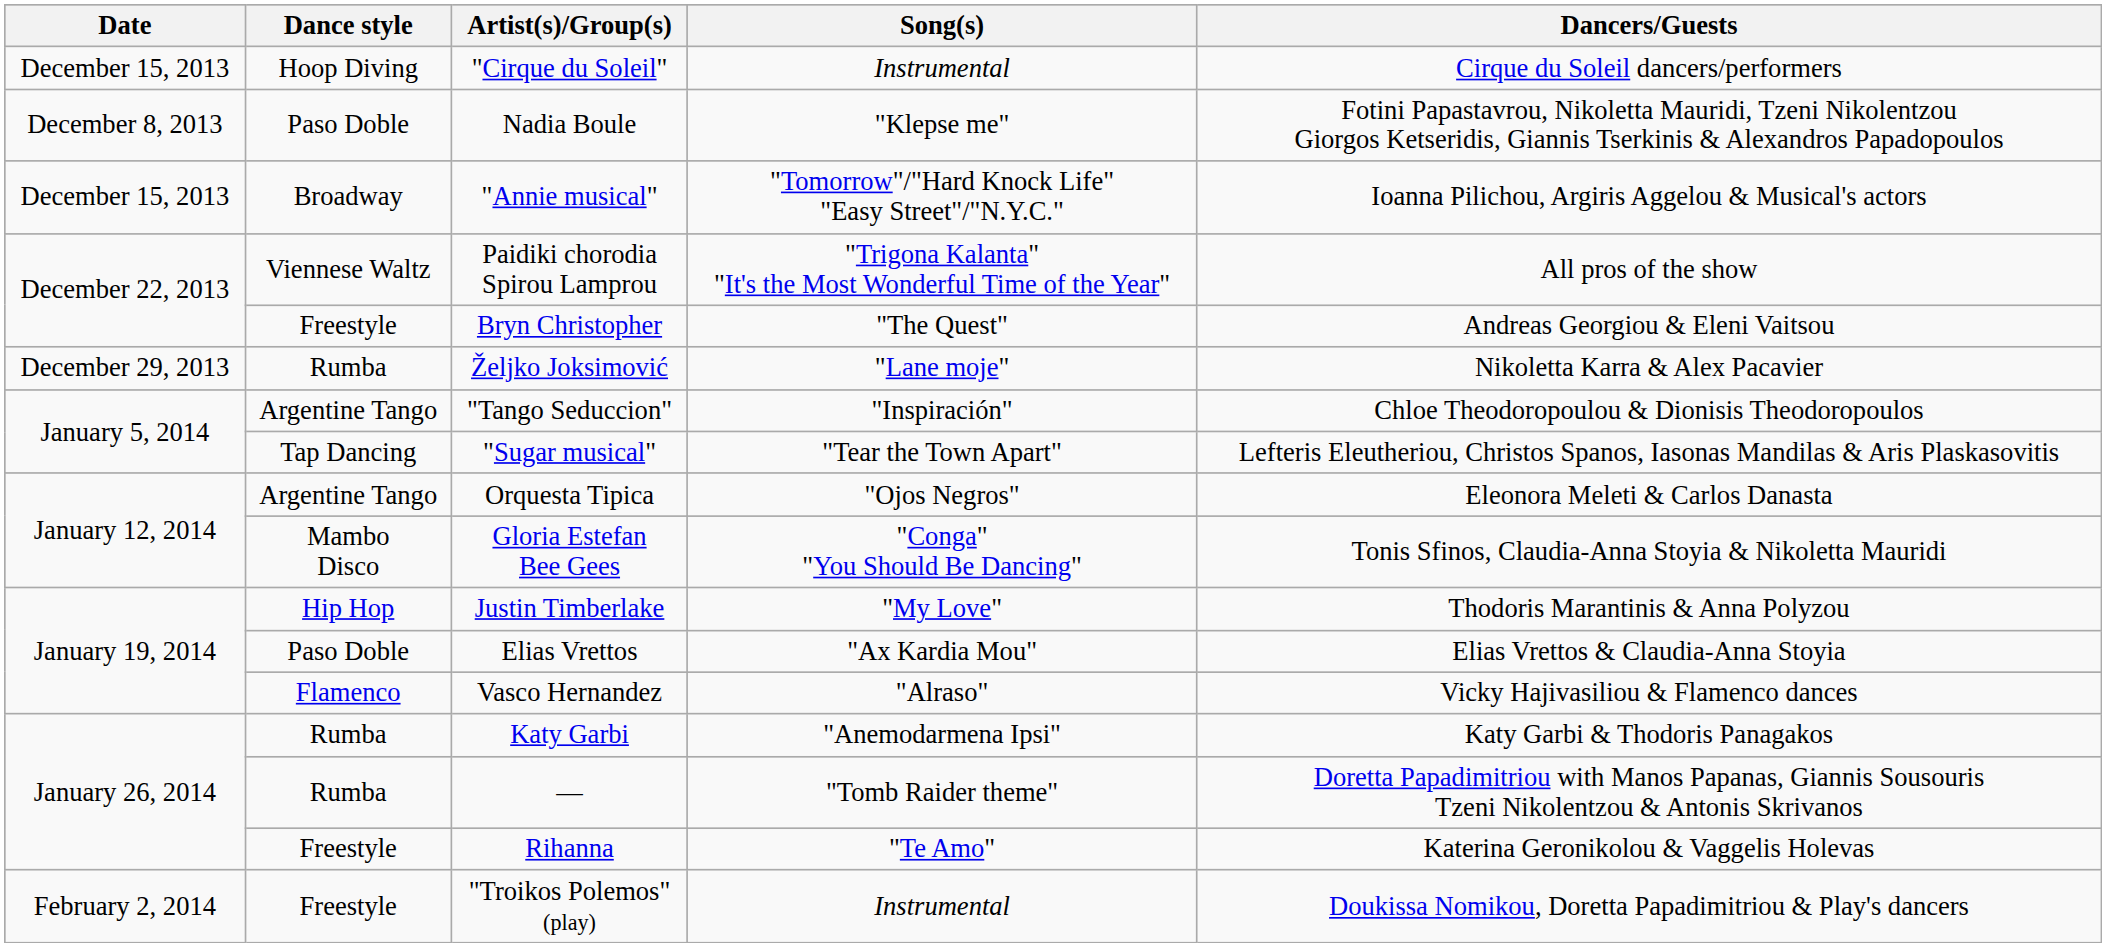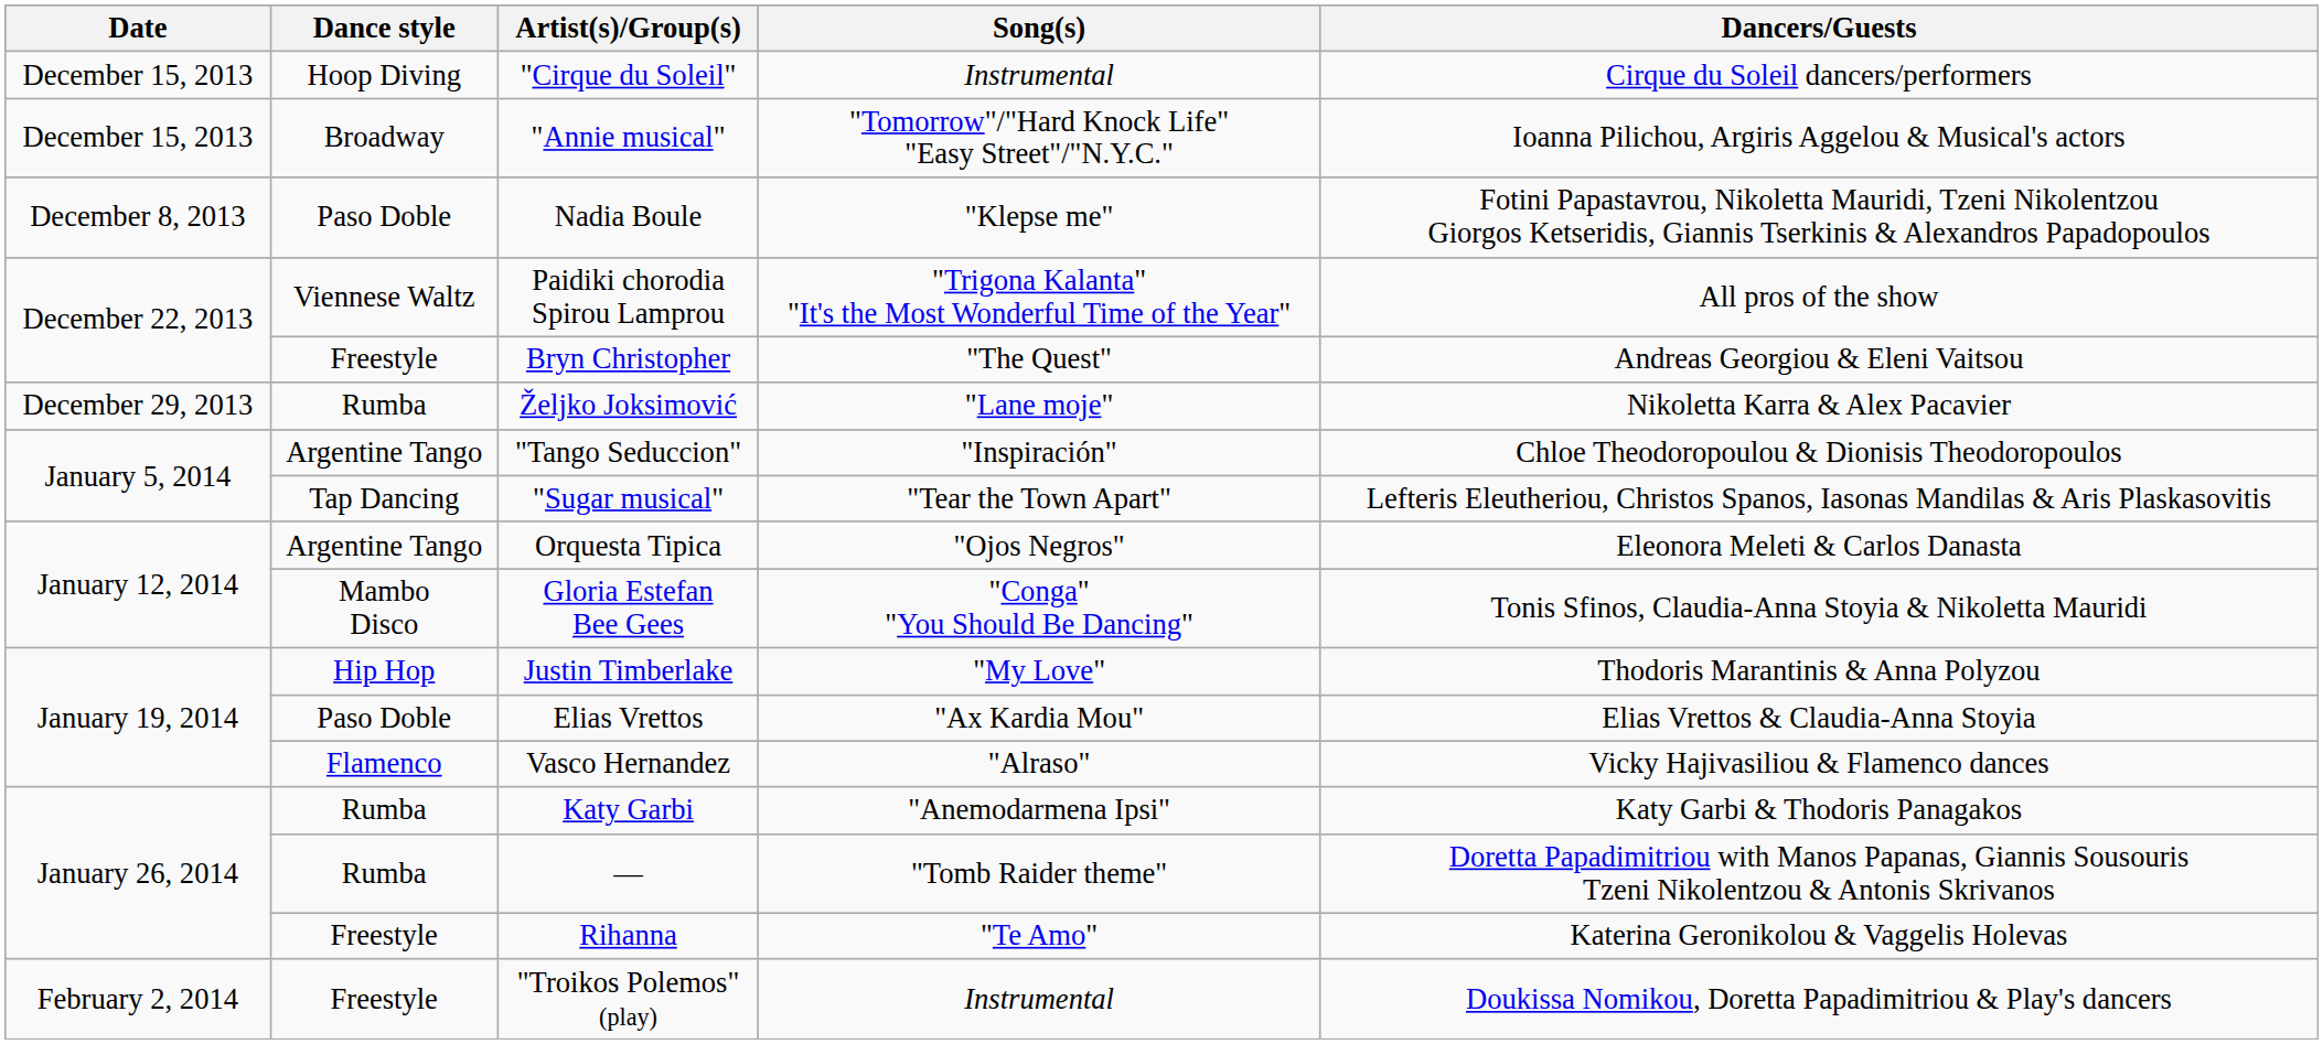rows swapped: Nadia Boule <-> "Annie musical"
